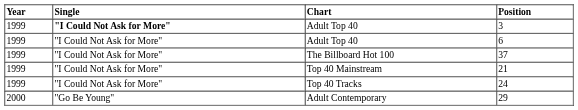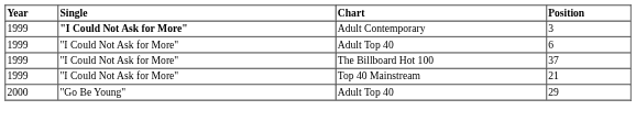3 | Chart: Adult Top 40 -> Adult Contemporary
- row: 1999 | "I Could Not Ask for More" | Top 40 Tracks | 24
29 | Chart: Adult Contemporary -> Adult Top 40
